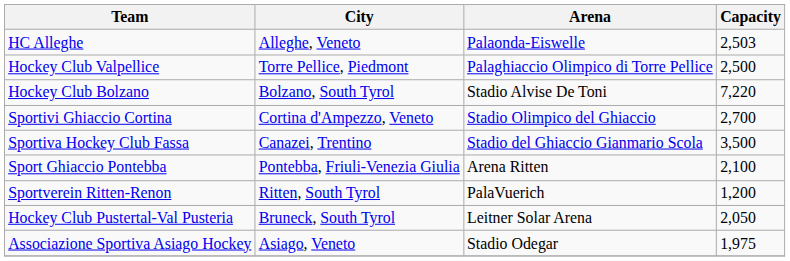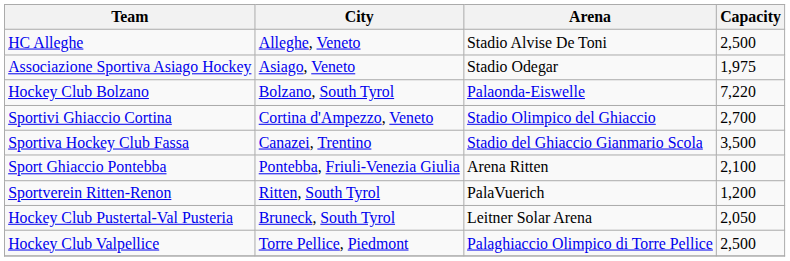HC Alleghe | Arena: Palaonda-Eiswelle -> Stadio Alvise De Toni
HC Alleghe | Capacity: 2,503 -> 2,500
rows swapped: Associazione Sportiva Asiago Hockey <-> Hockey Club Valpellice
Hockey Club Bolzano | Arena: Stadio Alvise De Toni -> Palaonda-Eiswelle
